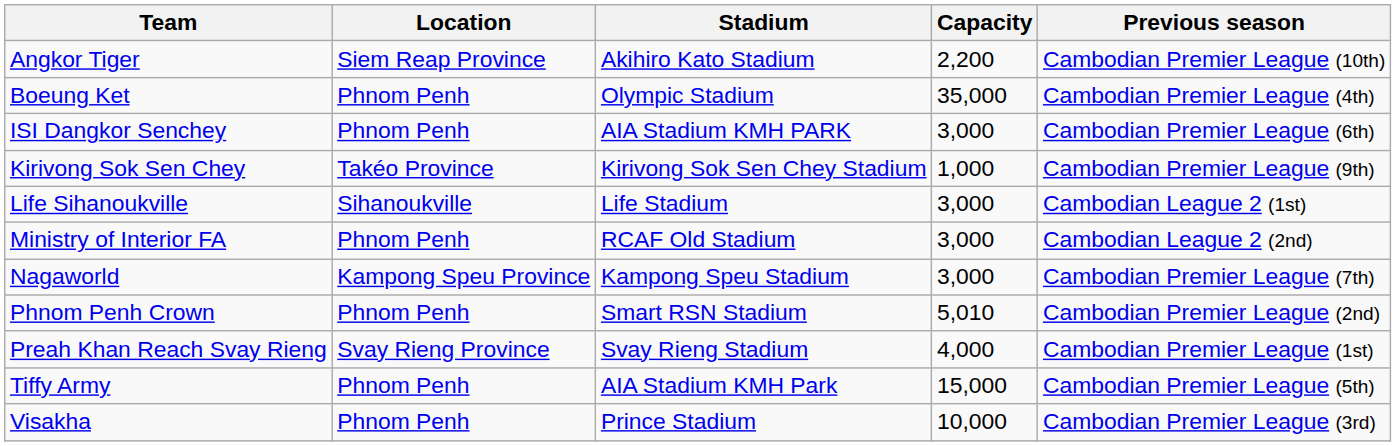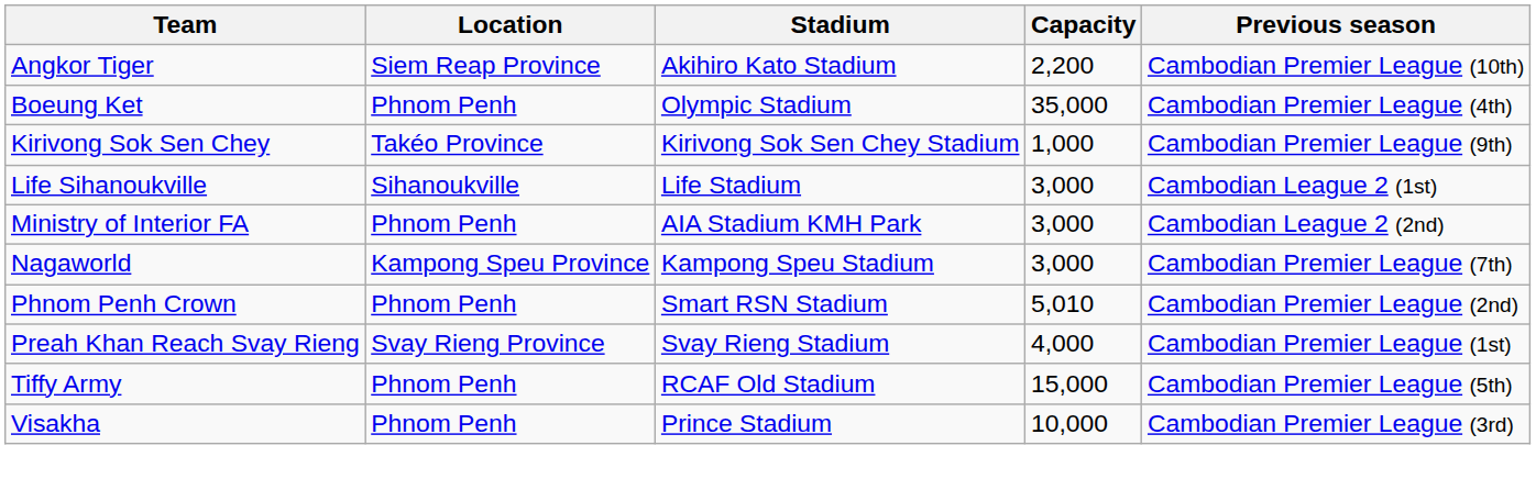- row: ISI Dangkor Senchey | Phnom Penh | AIA Stadium KMH PARK | 3,000 | Cambodian Premier League (6th)
Ministry of Interior FA | Stadium: RCAF Old Stadium -> AIA Stadium KMH Park
Tiffy Army | Stadium: AIA Stadium KMH Park -> RCAF Old Stadium
